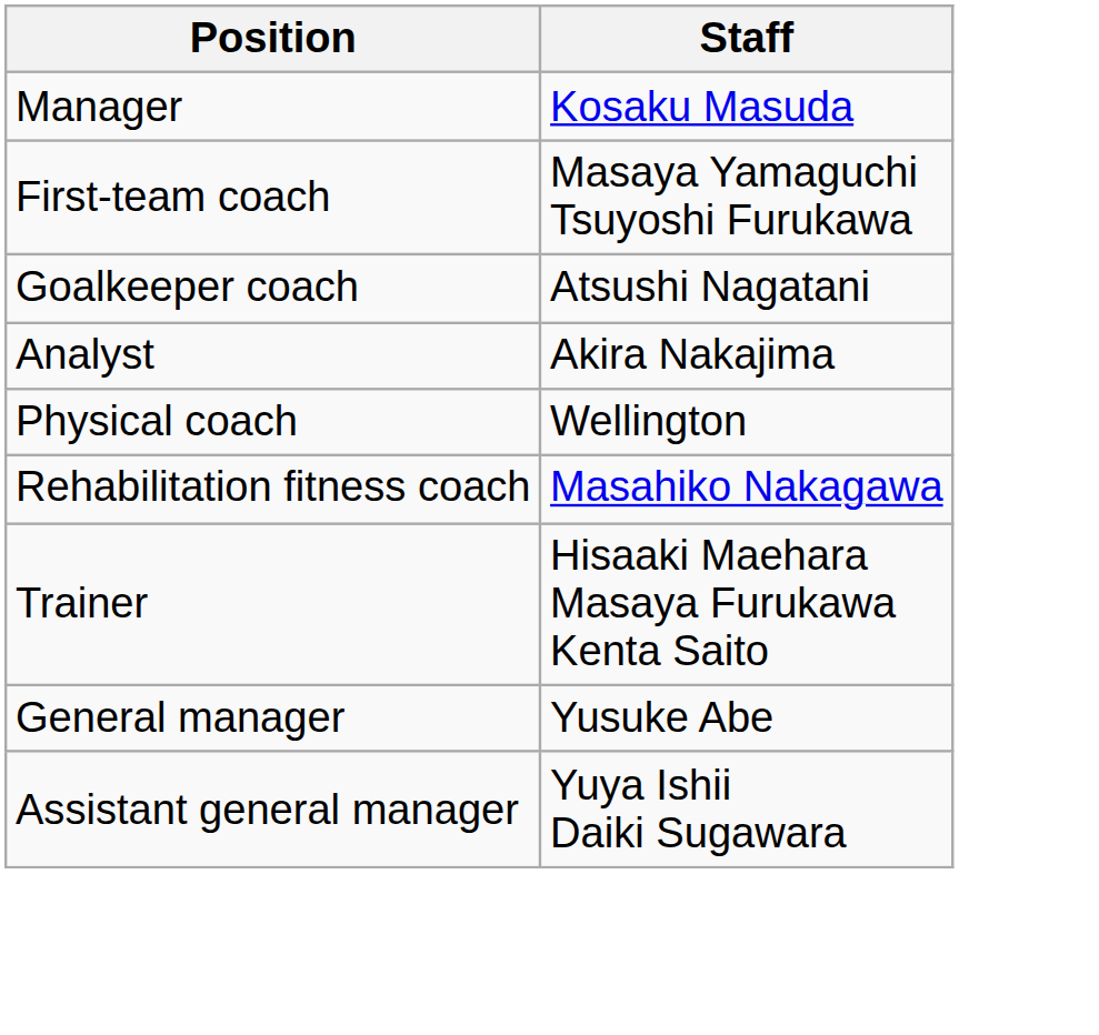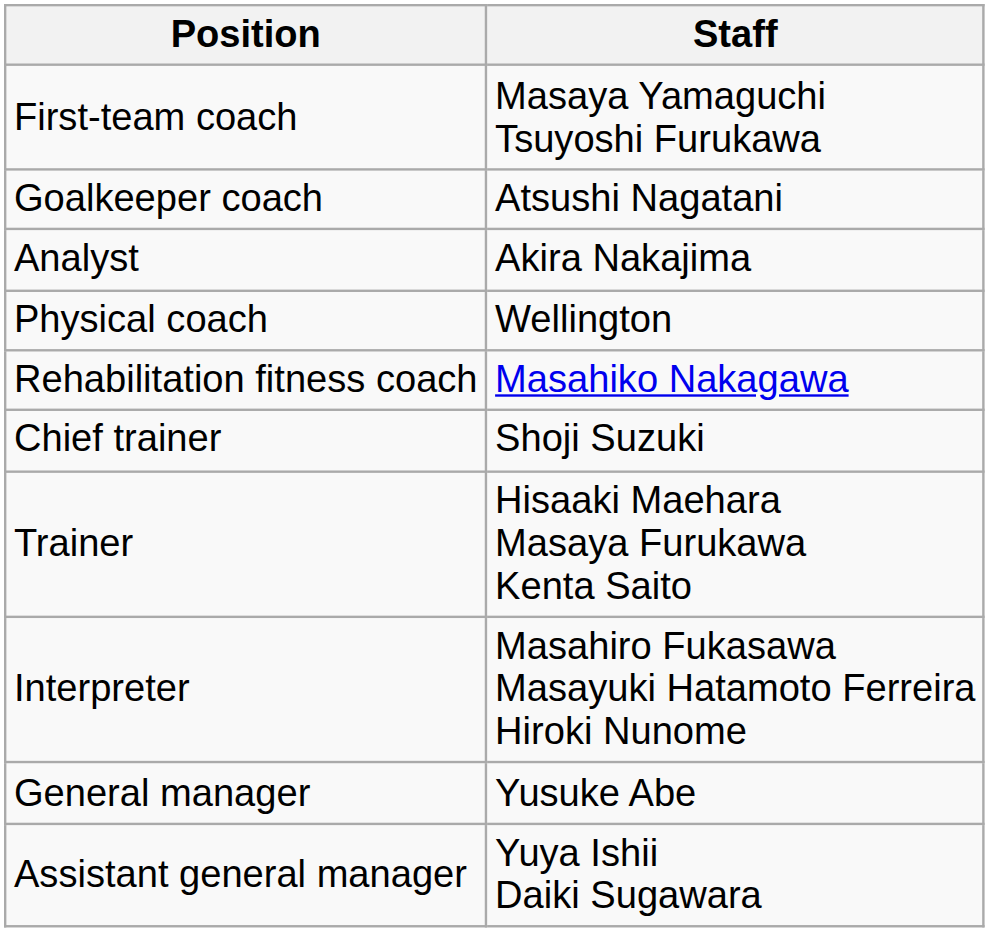- row: Manager | Kosaku Masuda
+ row: Chief trainer | Shoji Suzuki
+ row: Interpreter | Masahiro Fukasawa Masayuki Hatamoto Ferreira Hiroki Nunome
